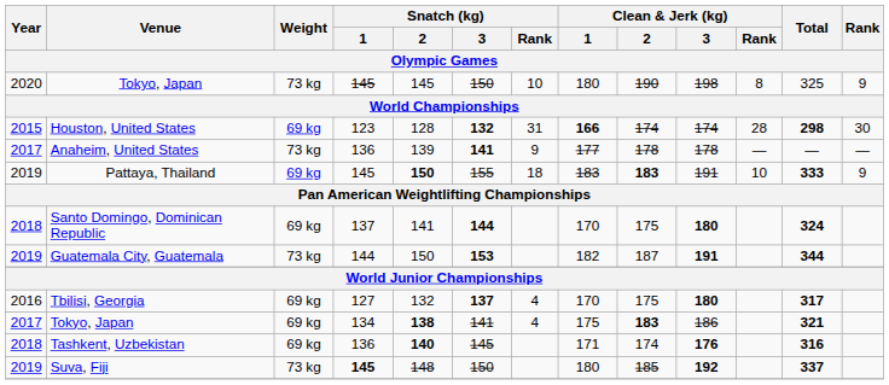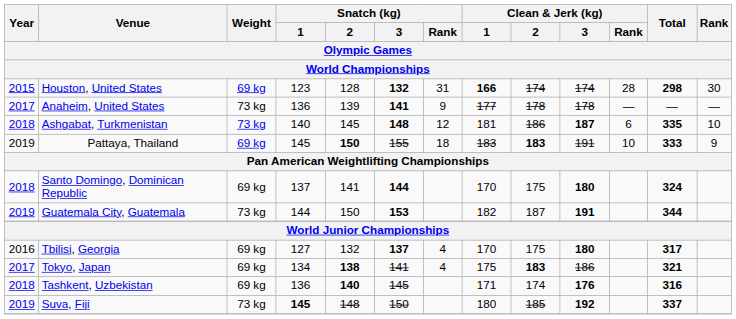- row: 2020 | Tokyo, Japan | 73 kg | 145 | 145 | 150 | 10 | 180 | 190 | 198 | 8 | 325 | 9
+ row: 2018 | Ashgabat, Turkmenistan | 73 kg | 140 | 145 | 148 | 12 | 181 | 186 | 187 | 6 | 335 | 10
